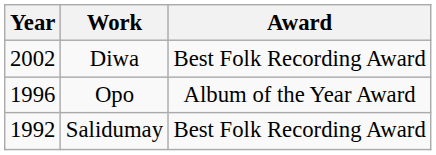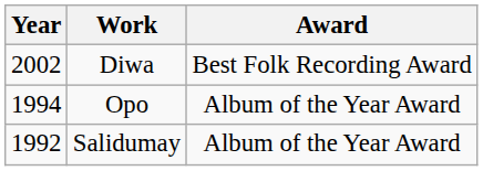Opo | Year: 1996 -> 1994
Salidumay | Award: Best Folk Recording Award -> Album of the Year Award
